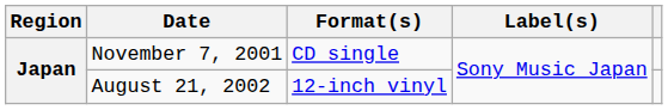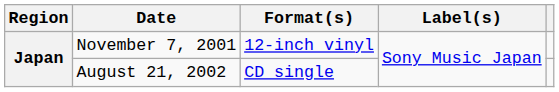November 7, 2001 | Format(s): CD single -> 12-inch vinyl
August 21, 2002 | Format(s): 12-inch vinyl -> CD single
